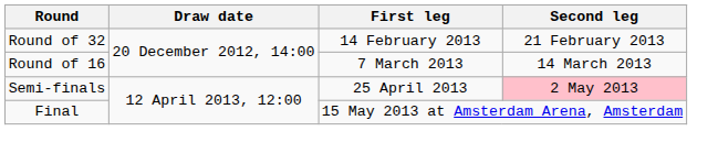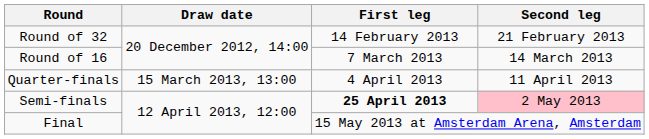+ row: Quarter-finals | 15 March 2013, 13:00 | 4 April 2013 | 11 April 2013
Semi-finals | First leg: normal -> bold
